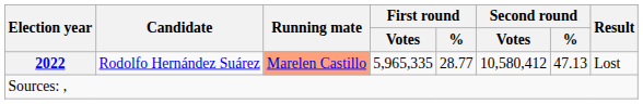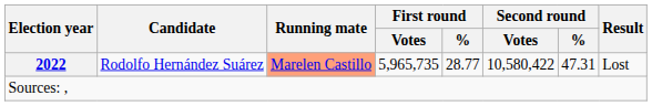2022 | First round / Votes: 5,965,335 -> 5,965,735
2022 | Second round / Votes: 10,580,412 -> 10,580,422
2022 | Second round / %: 47.13 -> 47.31
